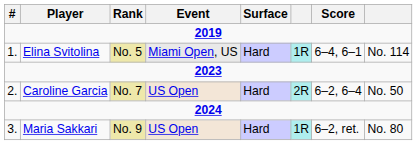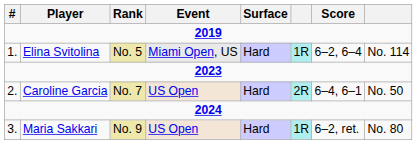Elina Svitolina | Score: 6–4, 6–1 -> 6–2, 6–4
Caroline Garcia | Score: 6–2, 6–4 -> 6–4, 6–1
